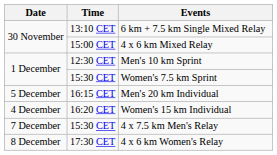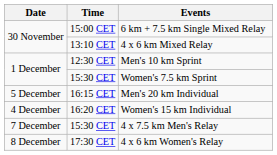6 km + 7.5 km Single Mixed Relay | Time: 13:10 CET -> 15:00 CET
4 x 6 km Mixed Relay | Time: 15:00 CET -> 13:10 CET
